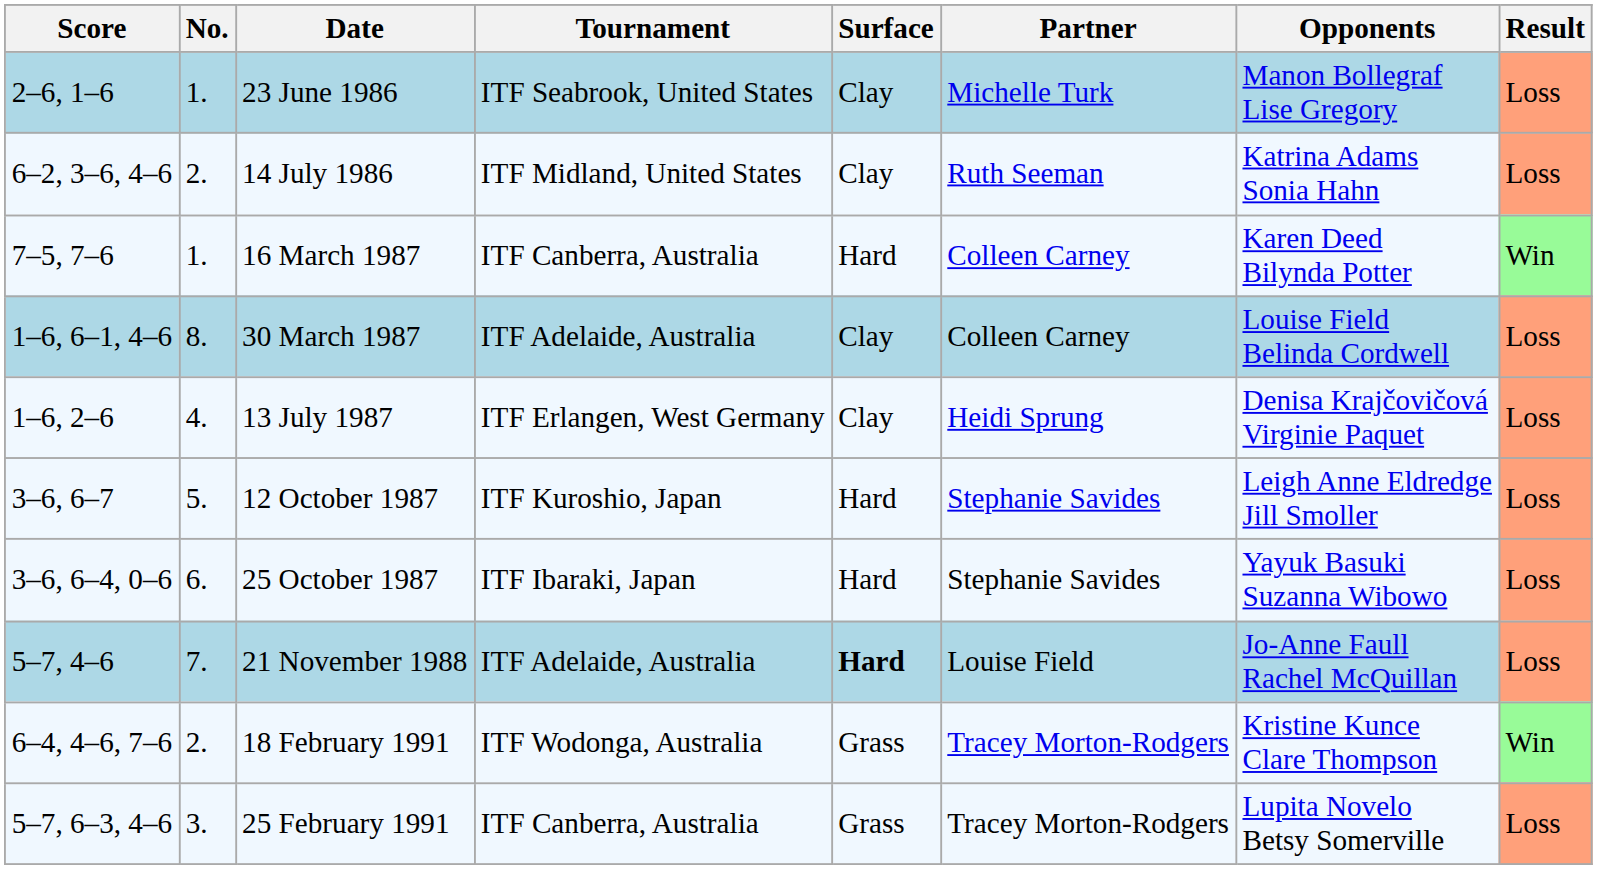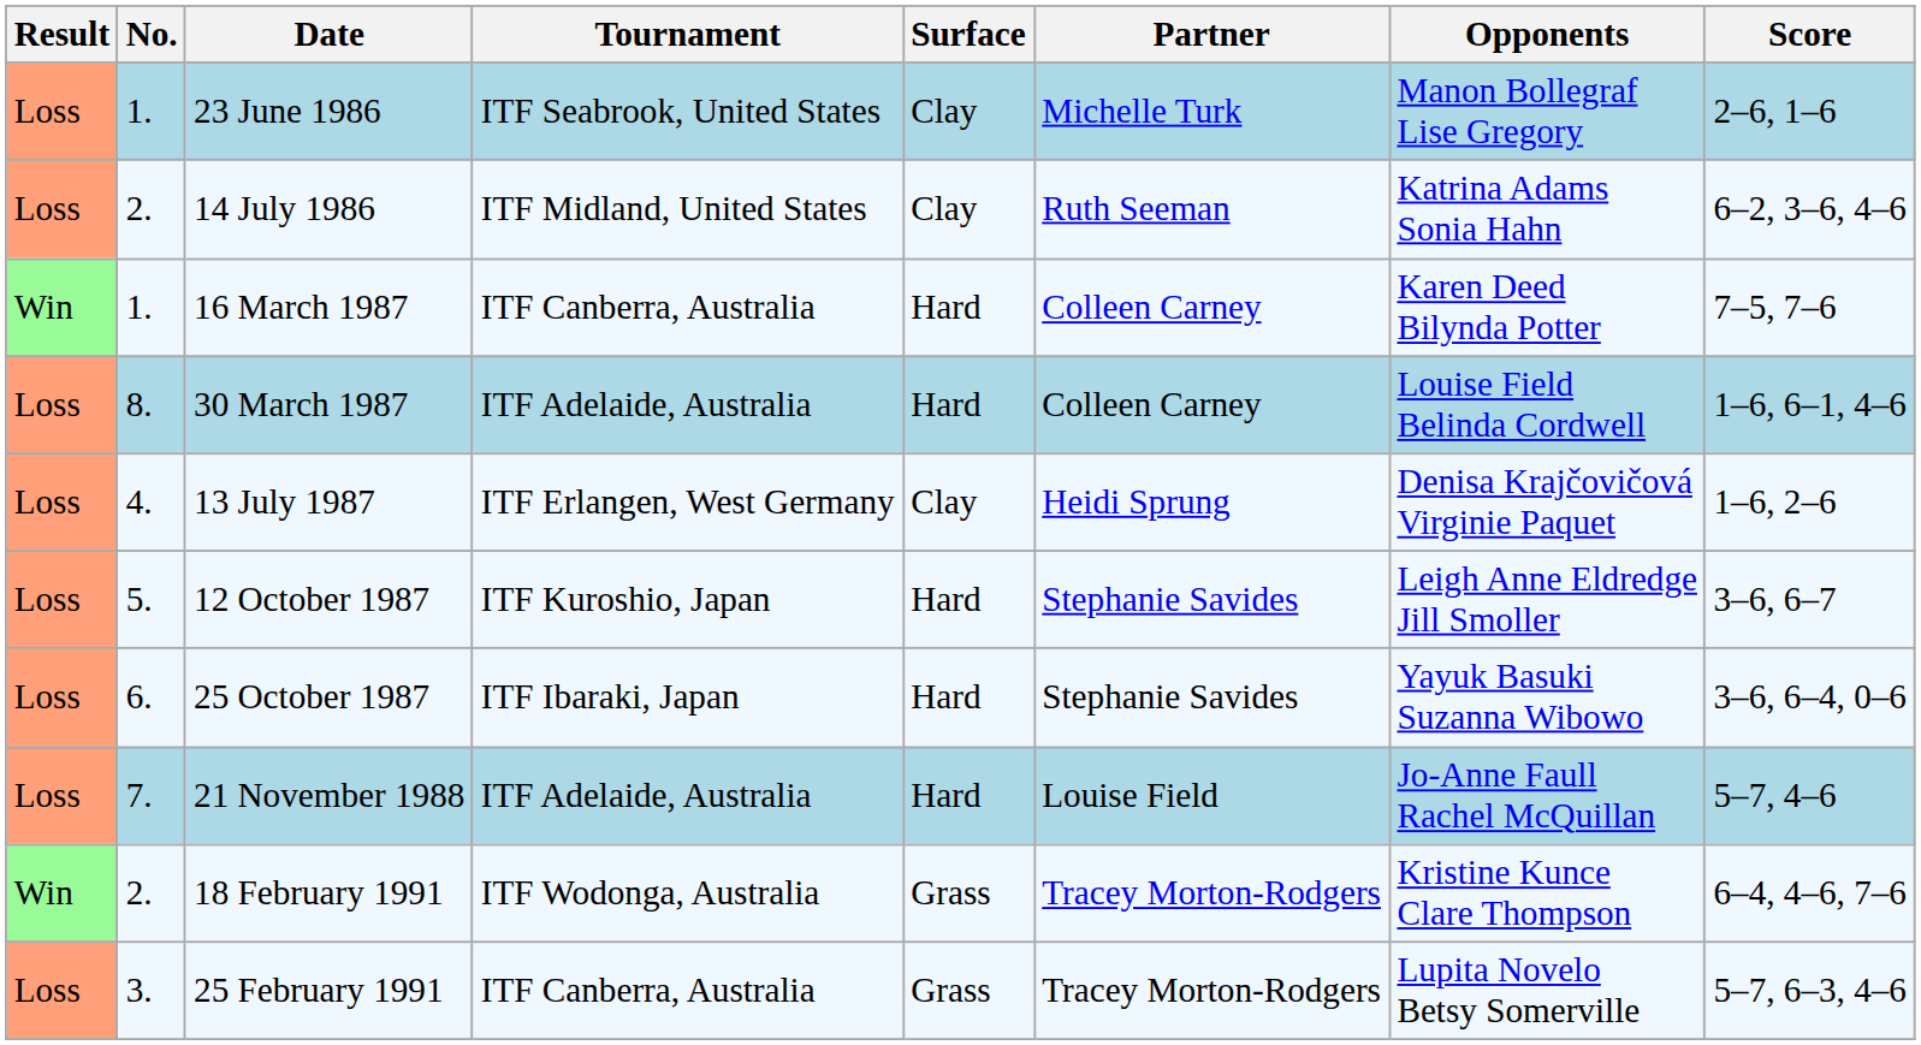columns swapped: Result <-> Score
30 March 1987 | Surface: Clay -> Hard
21 November 1988 | Surface: bold -> normal
